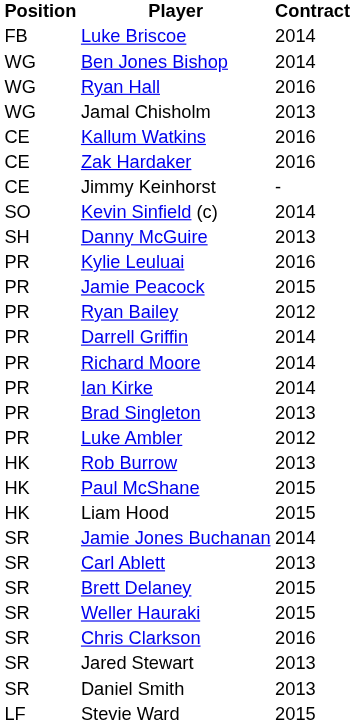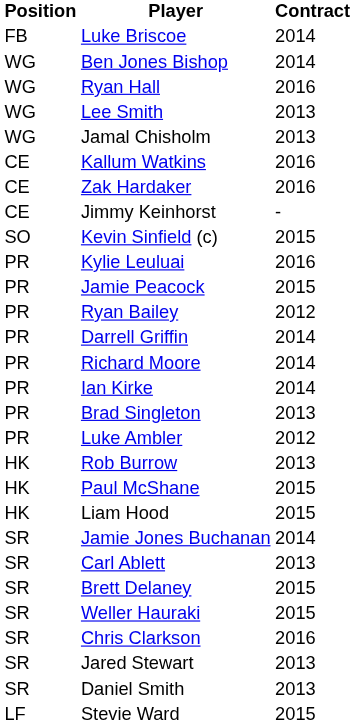+ row: WG | Lee Smith | 2013
Kevin Sinfield (c) | Contract: 2014 -> 2015
- row: SH | Danny McGuire | 2013
